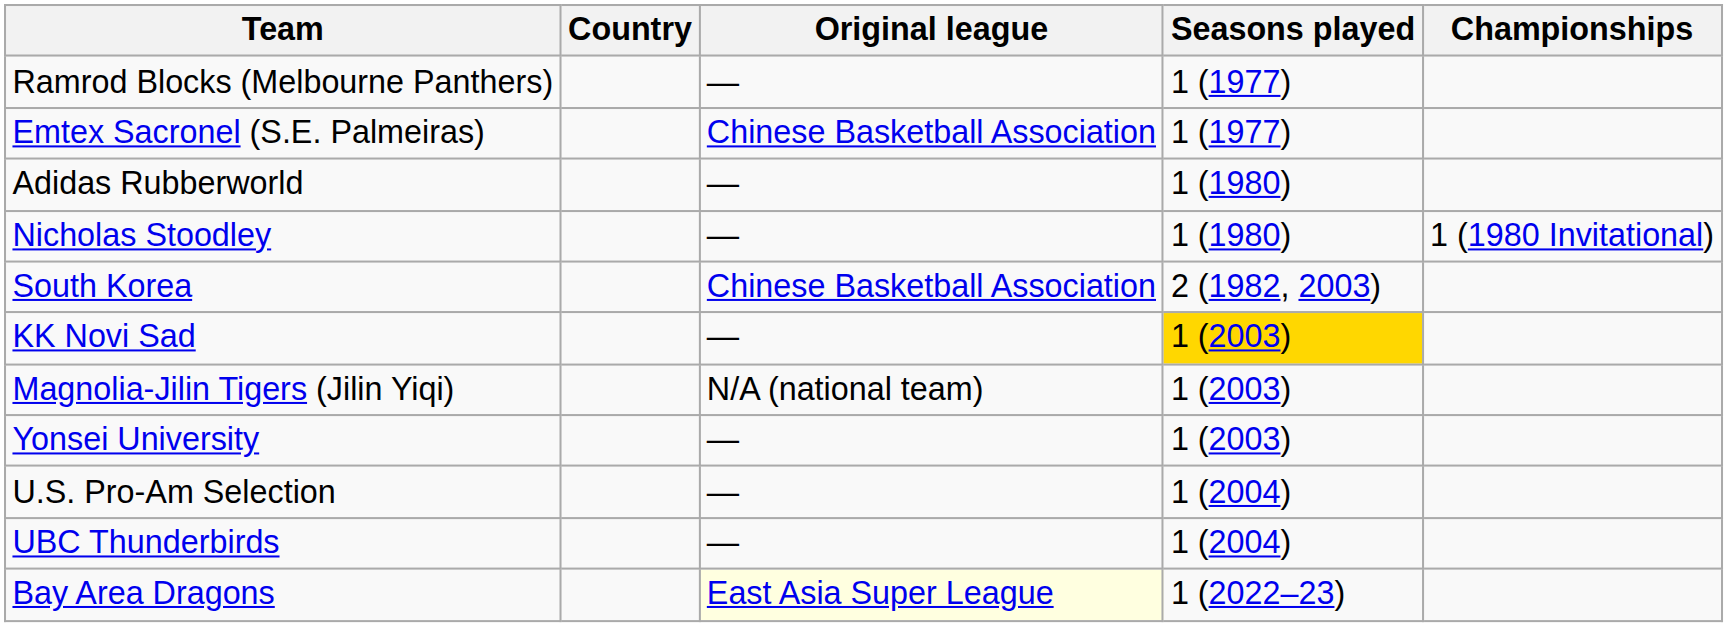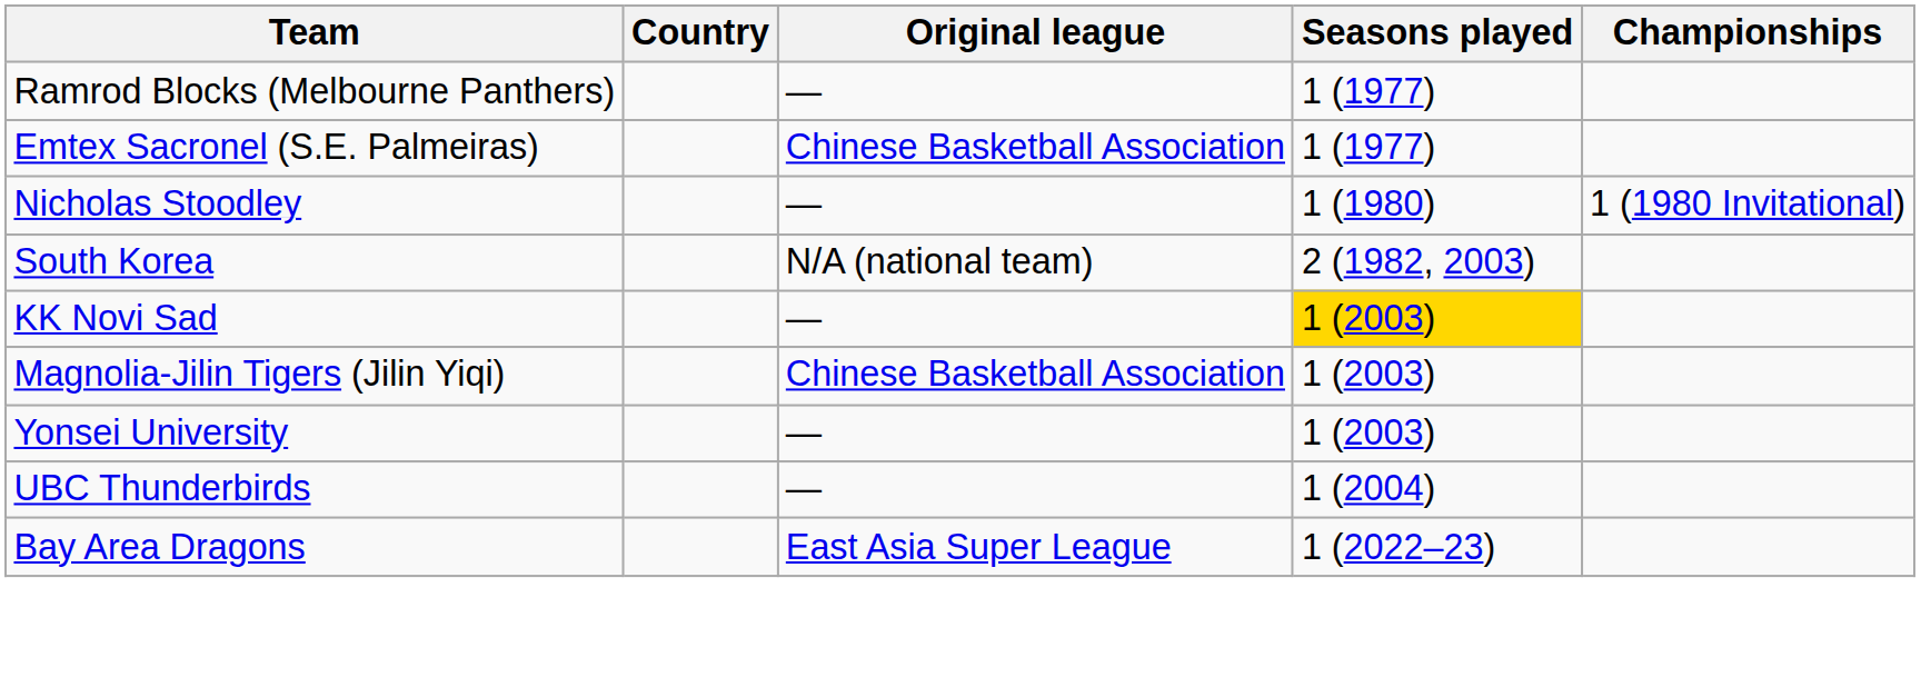- row: Adidas Rubberworld | — | 1 (1980)
South Korea | Original league: Chinese Basketball Association -> N/A (national team)
Magnolia-Jilin Tigers (Jilin Yiqi) | Original league: N/A (national team) -> Chinese Basketball Association
- row: U.S. Pro-Am Selection | — | 1 (2004)
Bay Area Dragons | Original league: lightyellow background -> no background
